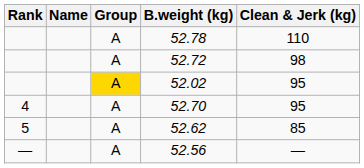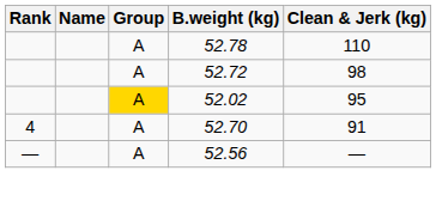52.70 | Clean & Jerk (kg): 95 -> 91
- row: 5 | A | 52.62 | 85
